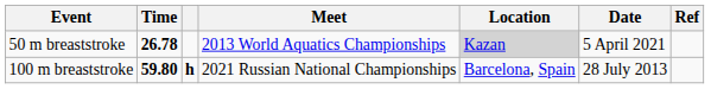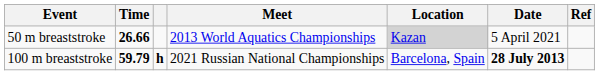50 m breaststroke | Time: 26.78 -> 26.66
100 m breaststroke | Time: 59.80 -> 59.79
100 m breaststroke | Date: normal -> bold
